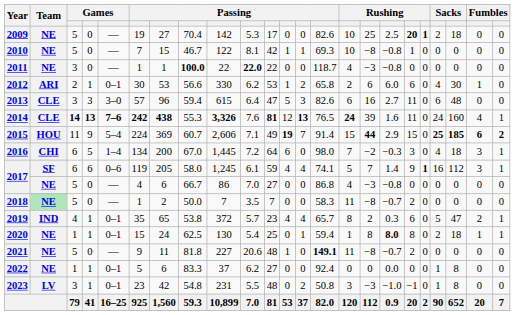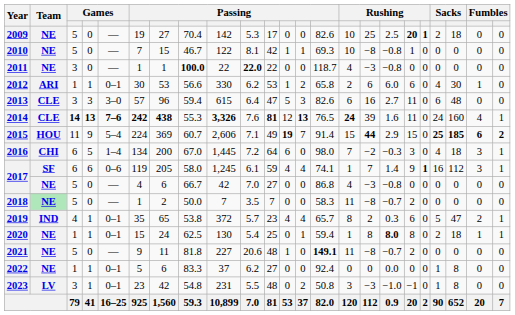2012 | column 3: 2 -> 1
2017 / SF | column 15: 5 -> 1
2017 / NE | column 9: 86 -> 42
